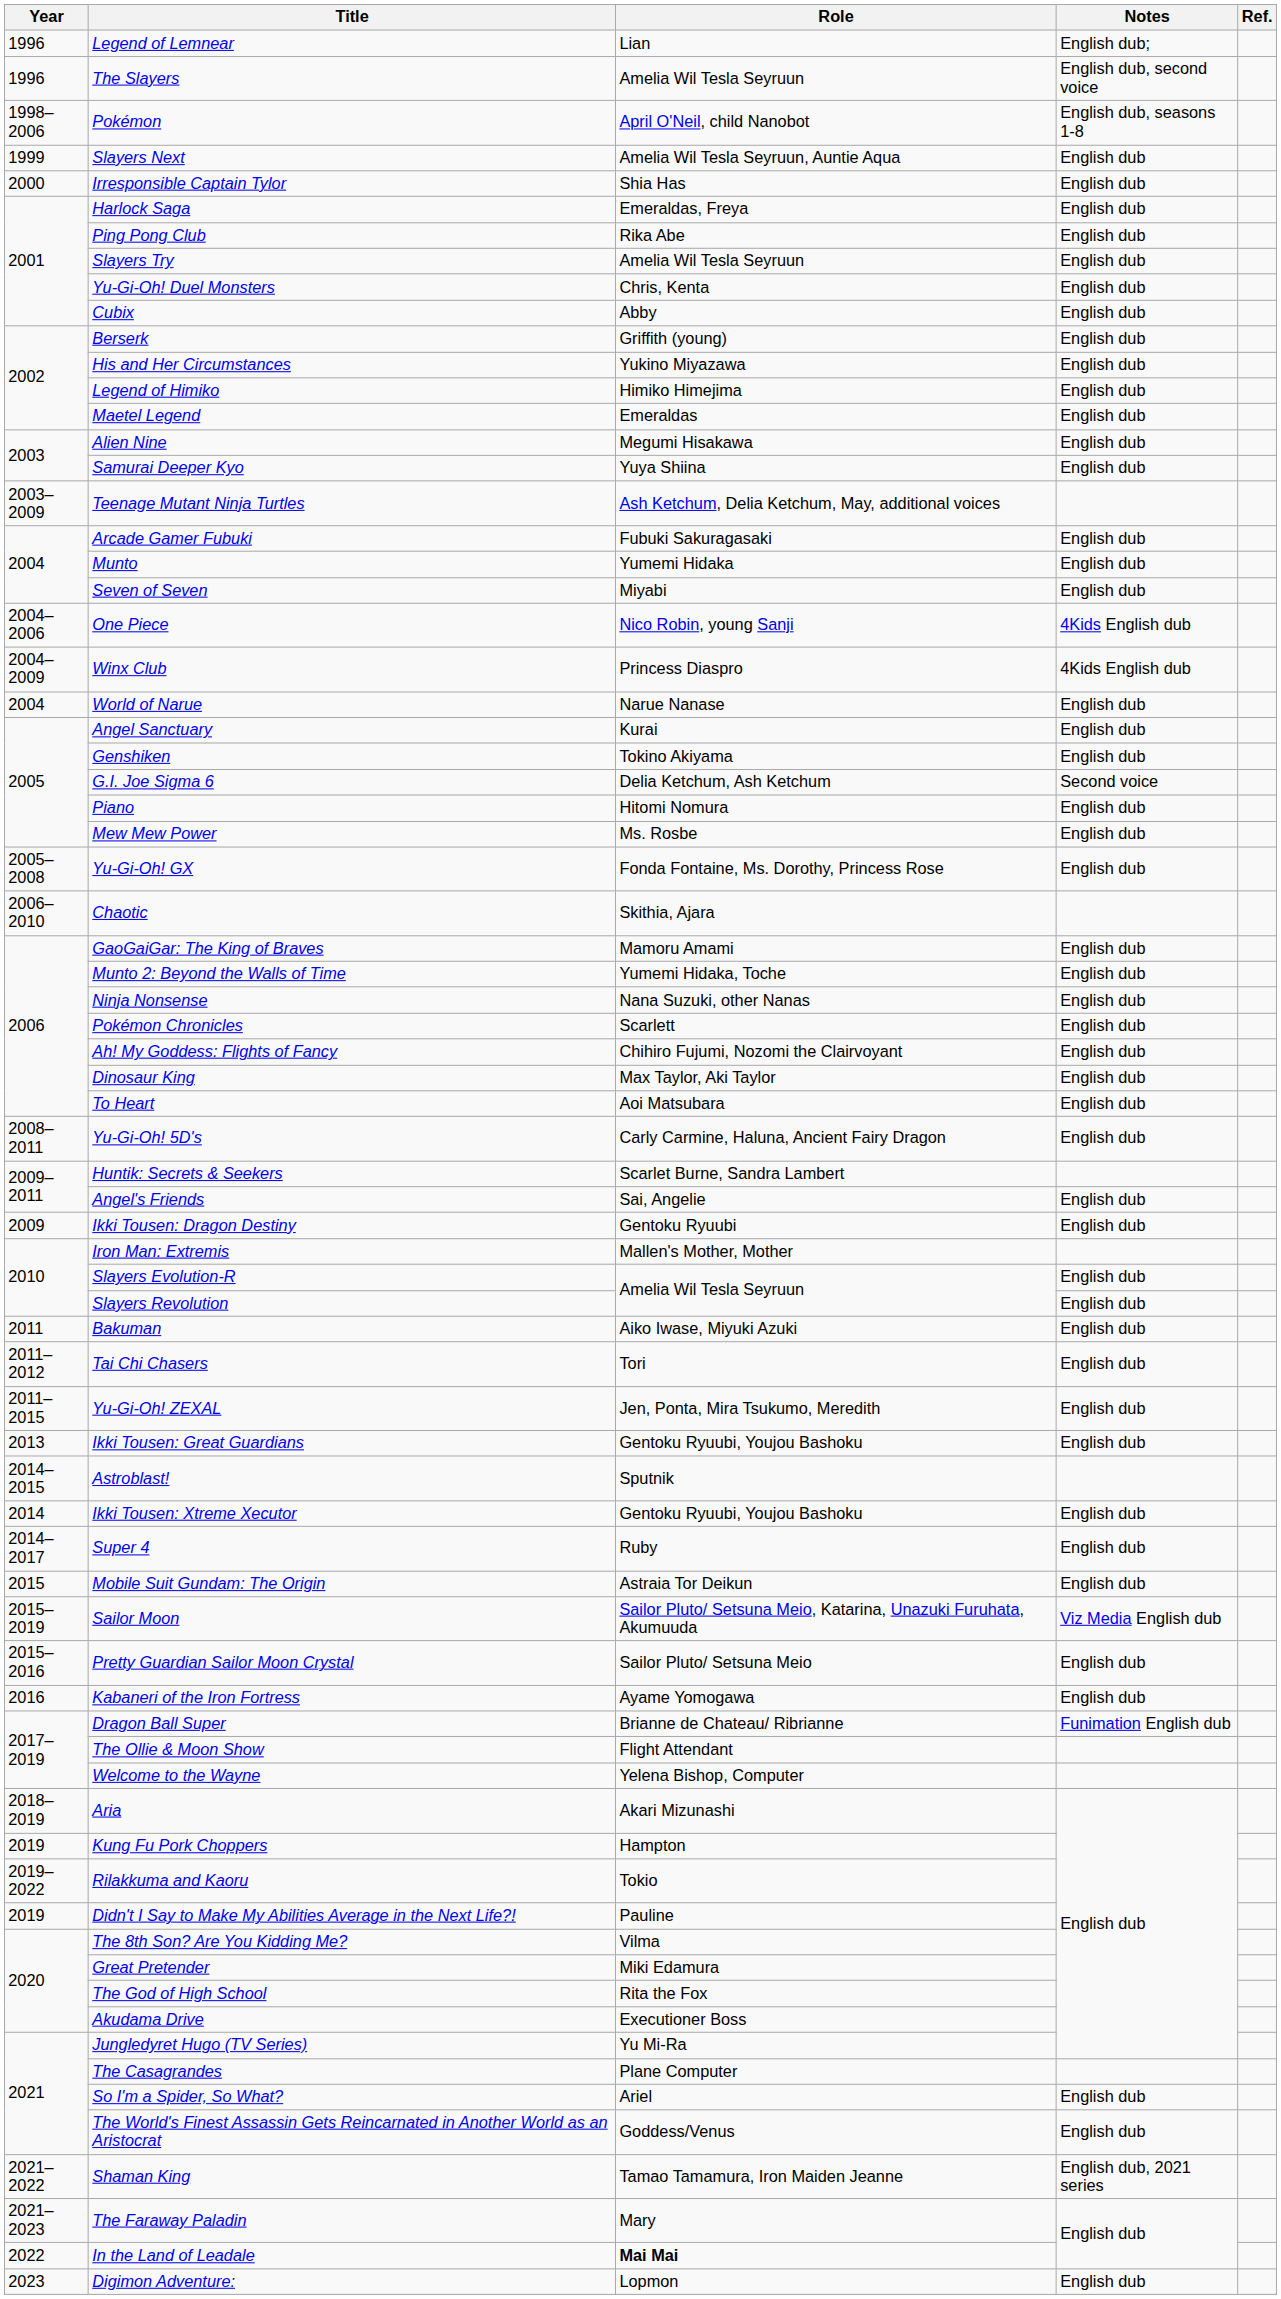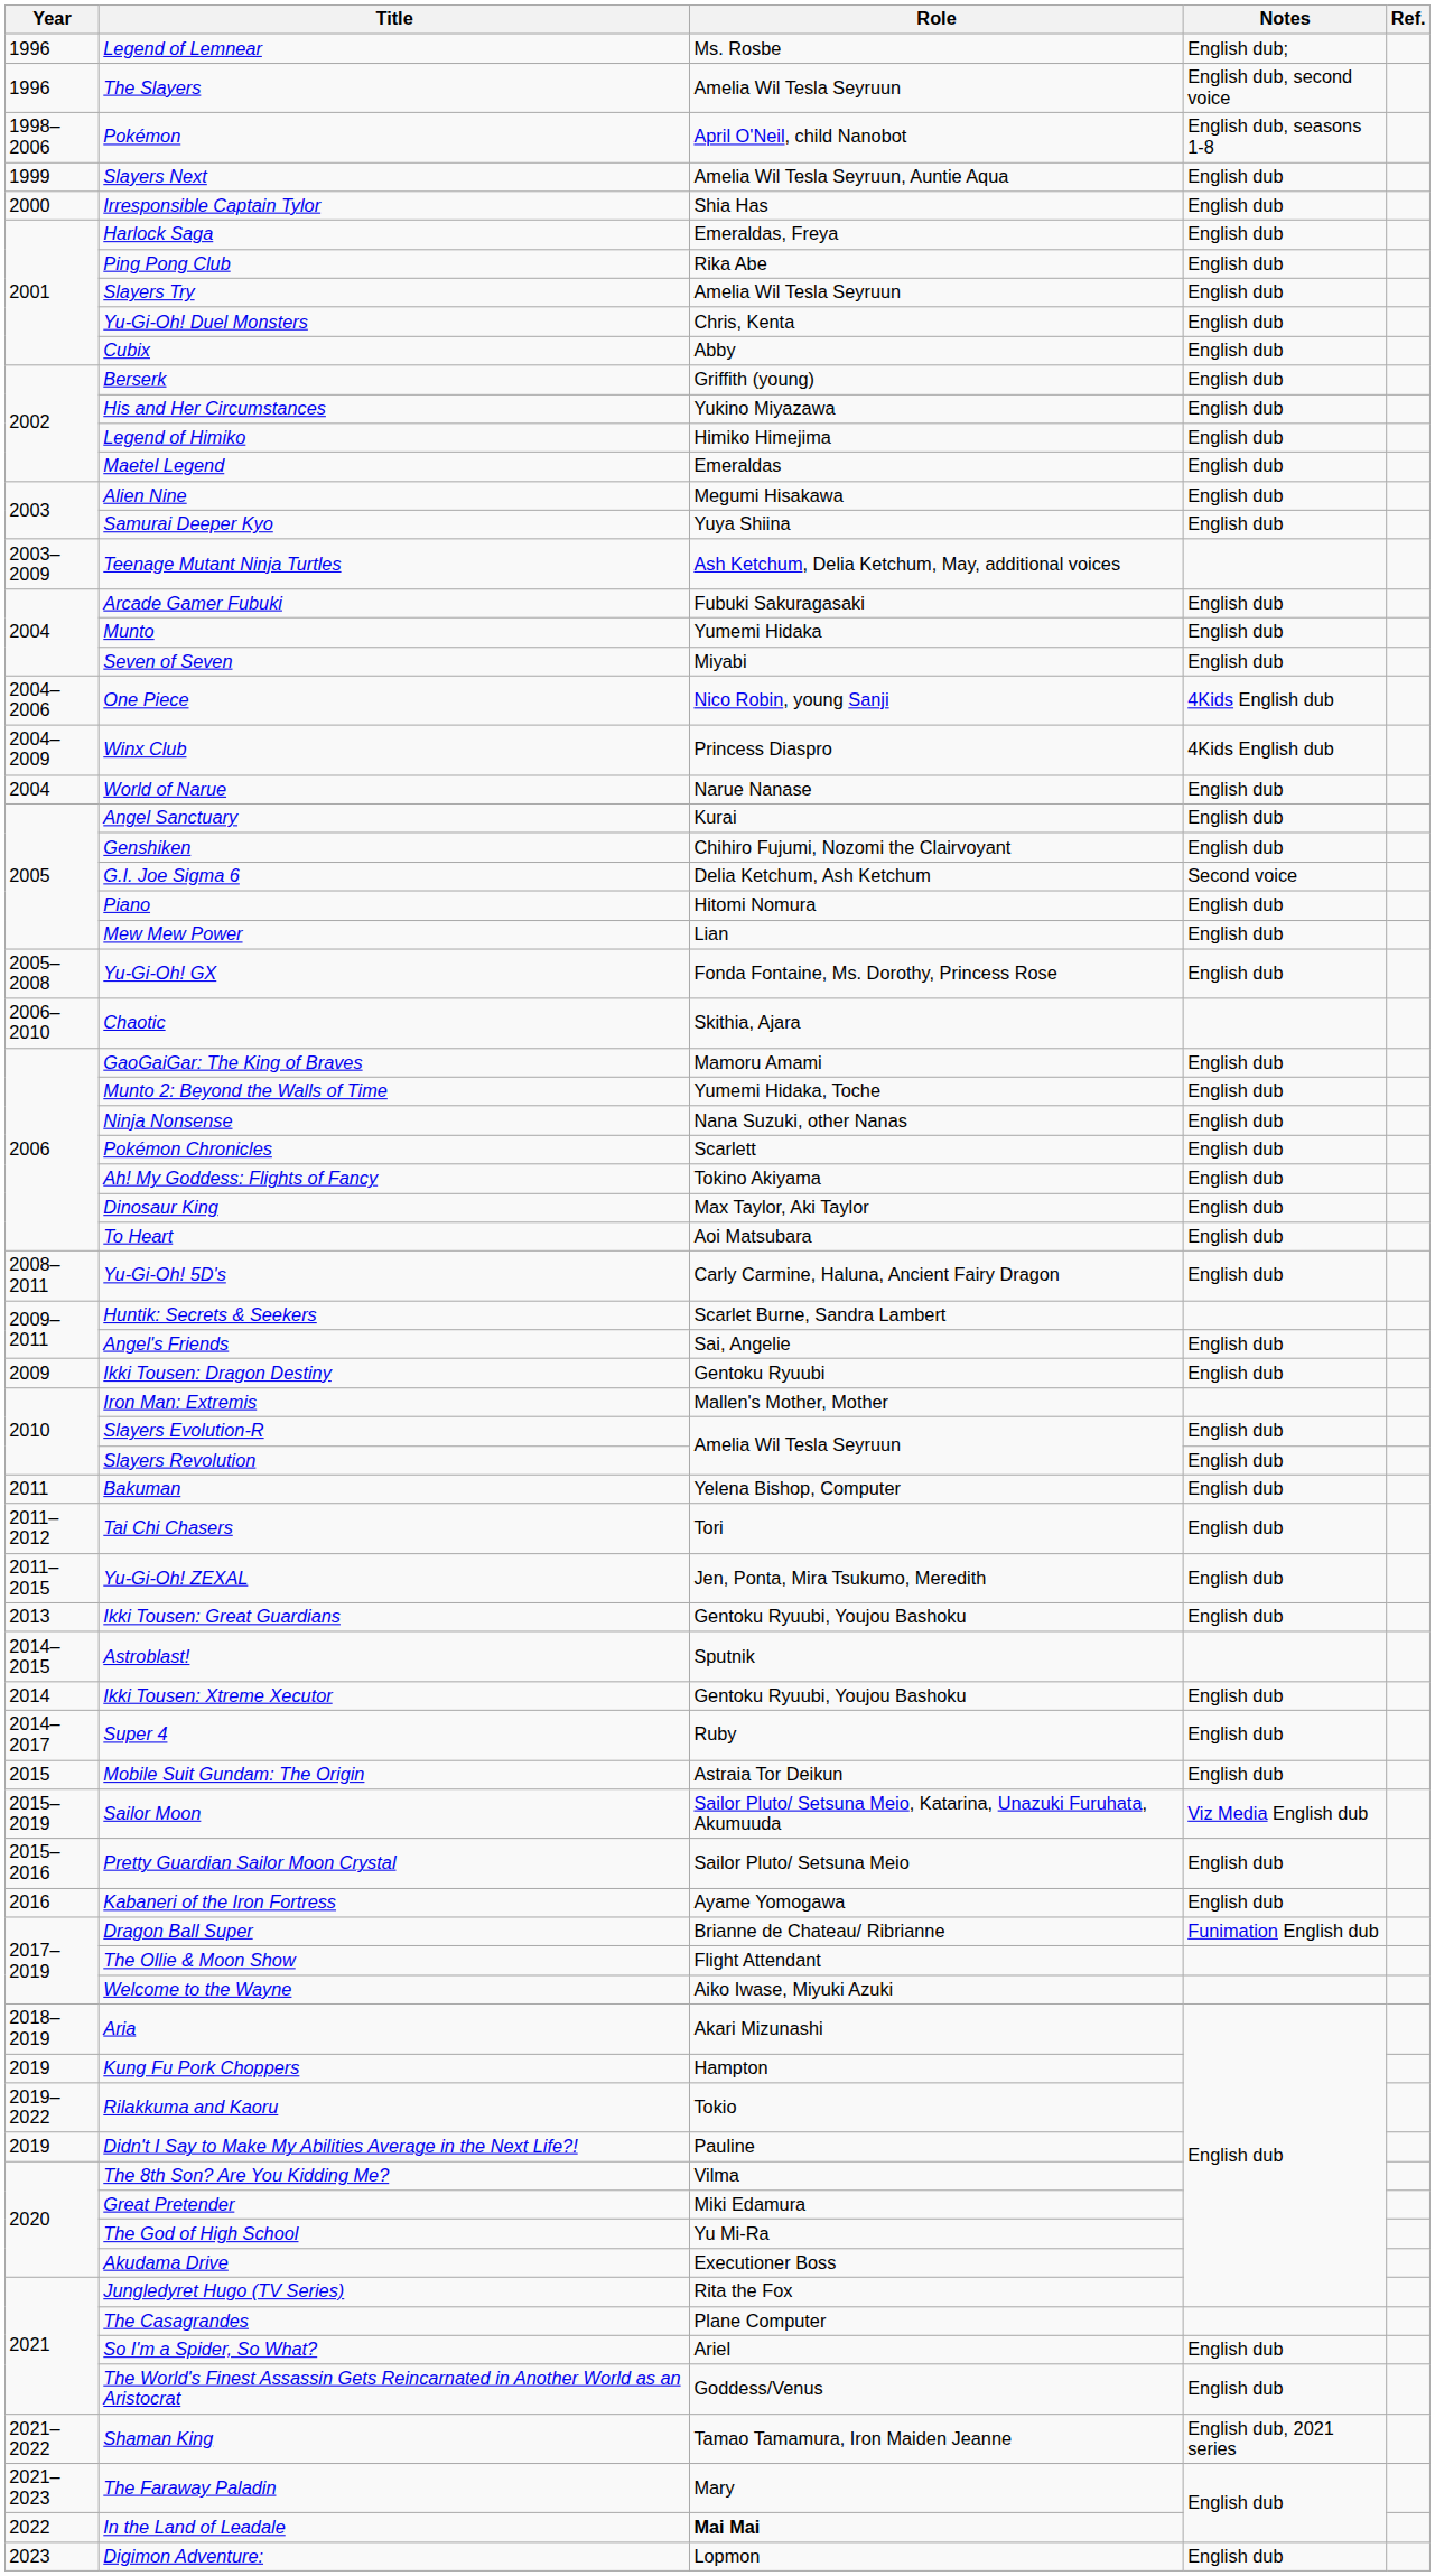Legend of Lemnear | Role: Lian -> Ms. Rosbe
Genshiken | Role: Tokino Akiyama -> Chihiro Fujumi, Nozomi the Clairvoyant
Mew Mew Power | Role: Ms. Rosbe -> Lian
Ah! My Goddess: Flights of Fancy | Role: Chihiro Fujumi, Nozomi the Clairvoyant -> Tokino Akiyama
Bakuman | Role: Aiko Iwase, Miyuki Azuki -> Yelena Bishop, Computer
Welcome to the Wayne | Role: Yelena Bishop, Computer -> Aiko Iwase, Miyuki Azuki
The God of High School | Role: Rita the Fox -> Yu Mi-Ra
Jungledyret Hugo (TV Series) | Role: Yu Mi-Ra -> Rita the Fox
